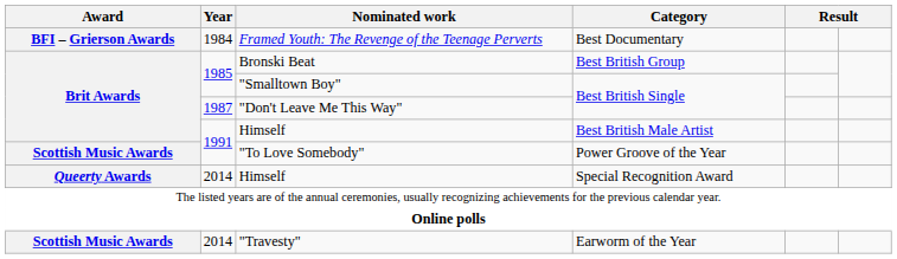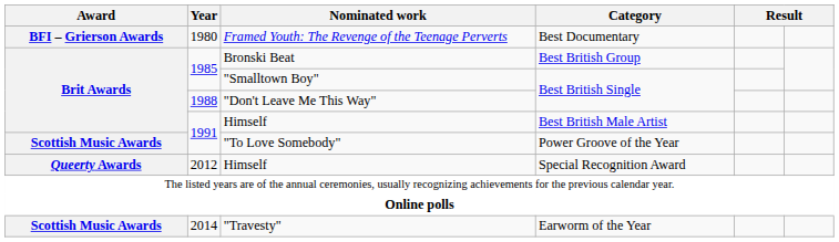Framed Youth: The Revenge of the Teenage Perverts | Year: 1984 -> 1980
"Don't Leave Me This Way" | Year: 1987 -> 1988
Himself / Special Recognition Award | Year: 2014 -> 2012
